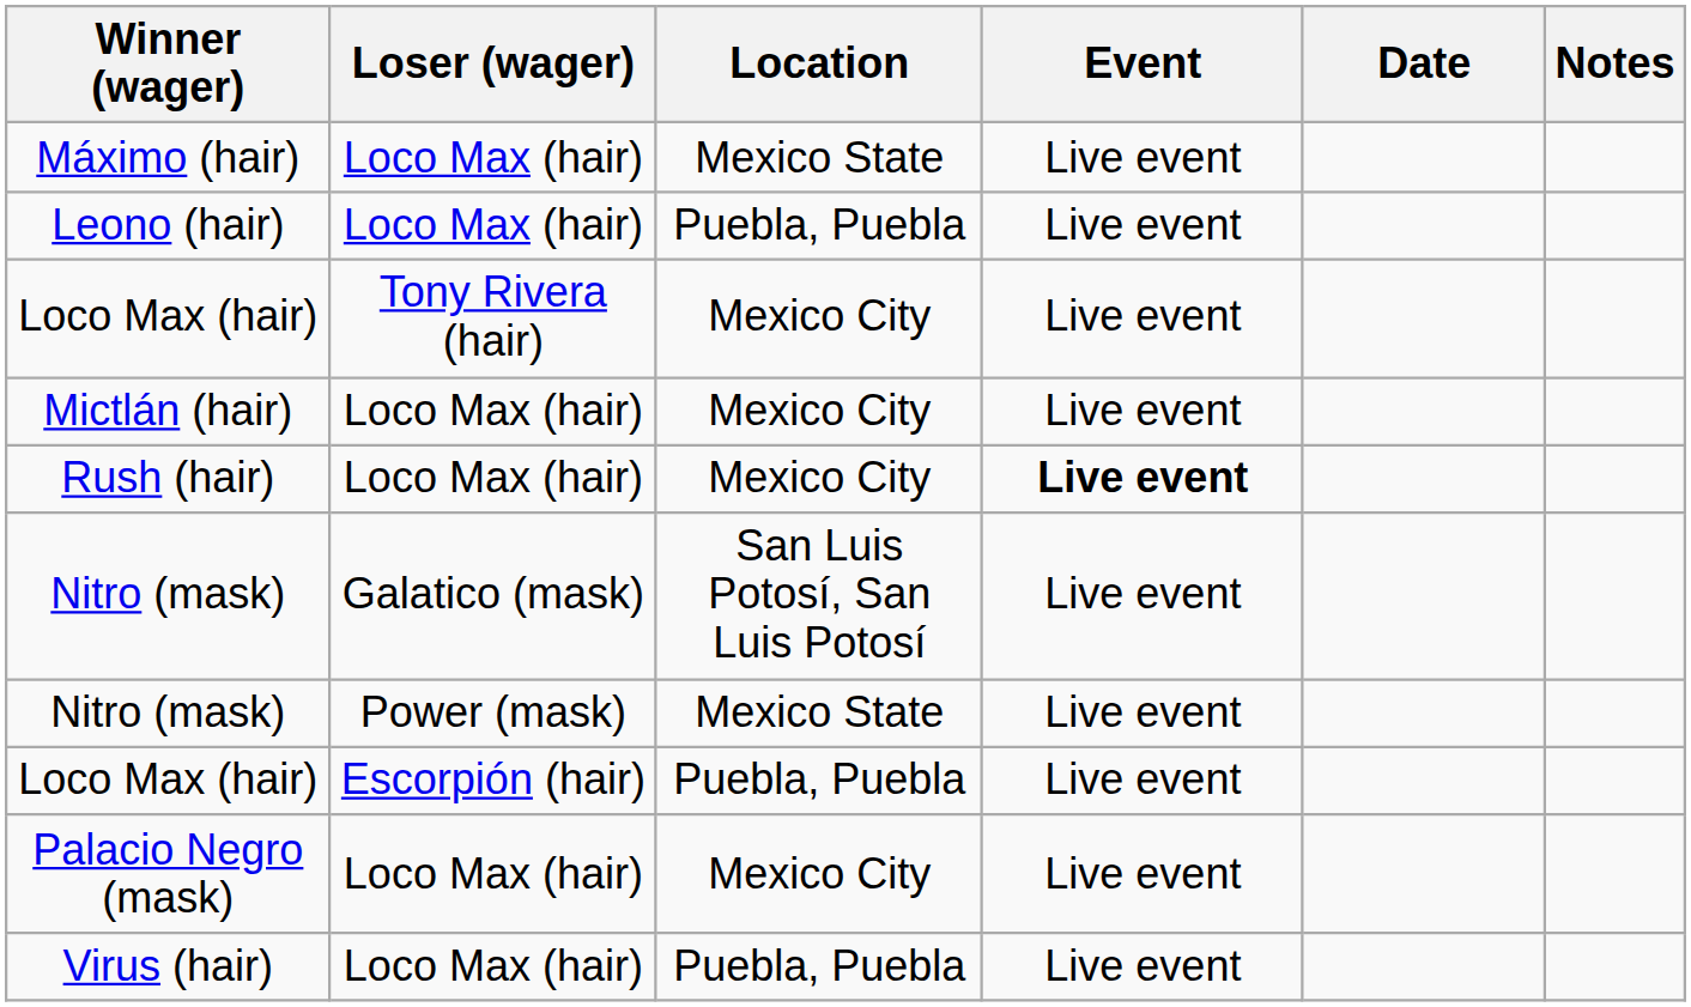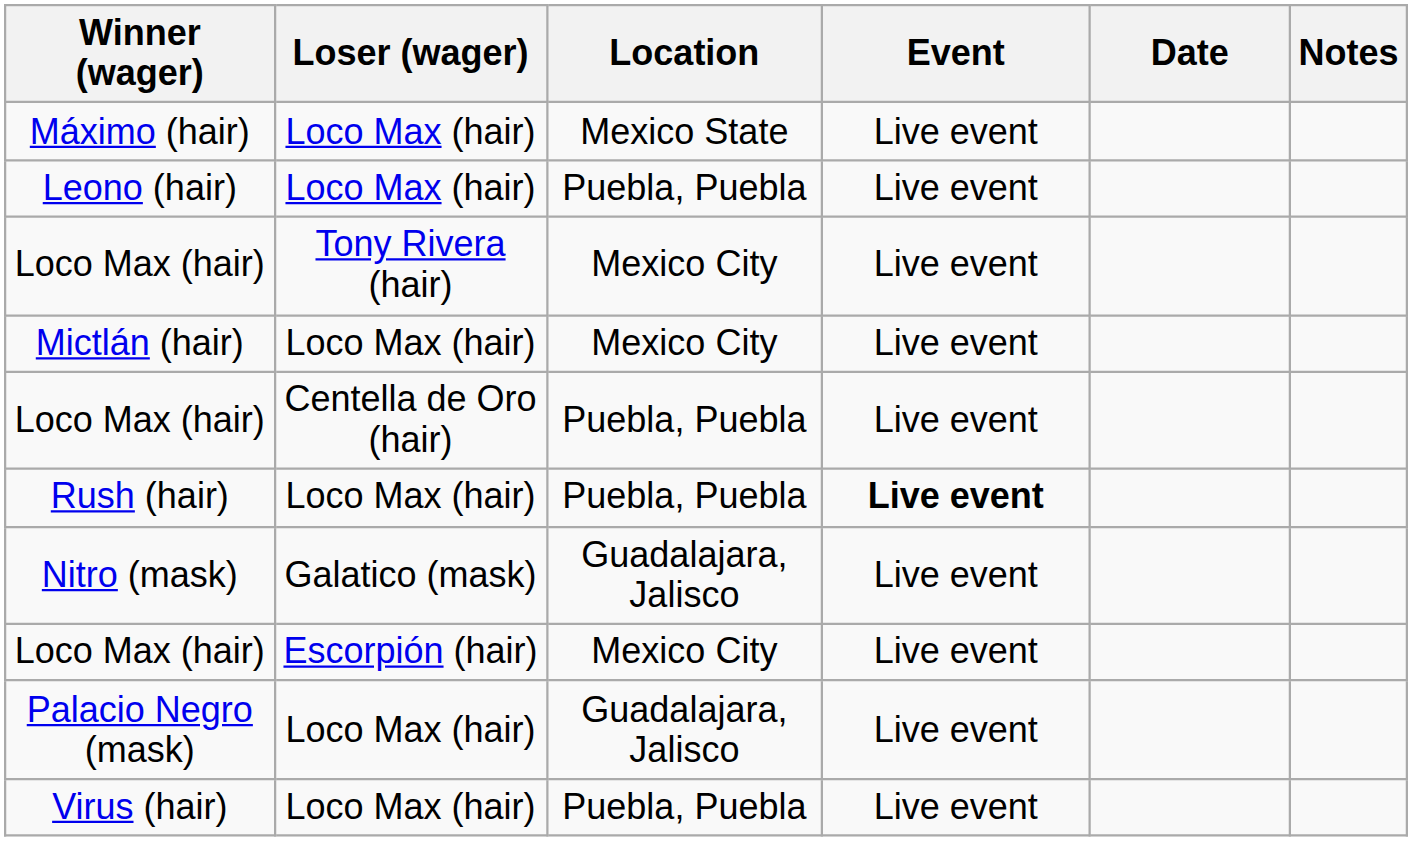+ row: Loco Max (hair) | Centella de Oro (hair) | Puebla, Puebla | Live event
Rush (hair) | Location: Mexico City -> Puebla, Puebla
Nitro (mask) / Galatico (mask) | Location: San Luis Potosí, San Luis Potosí -> Guadalajara, Jalisco
- row: Nitro (mask) | Power (mask) | Mexico State | Live event
Loco Max (hair) / Escorpión (hair) | Location: Puebla, Puebla -> Mexico City
Palacio Negro (mask) | Location: Mexico City -> Guadalajara, Jalisco
